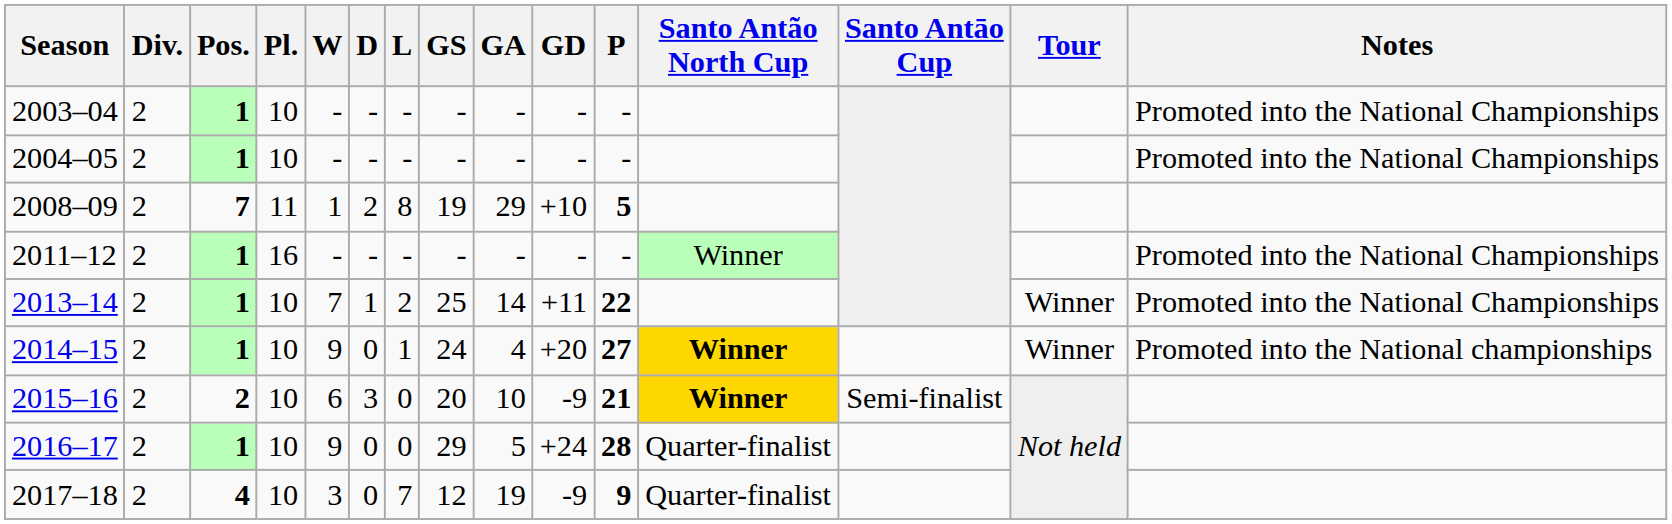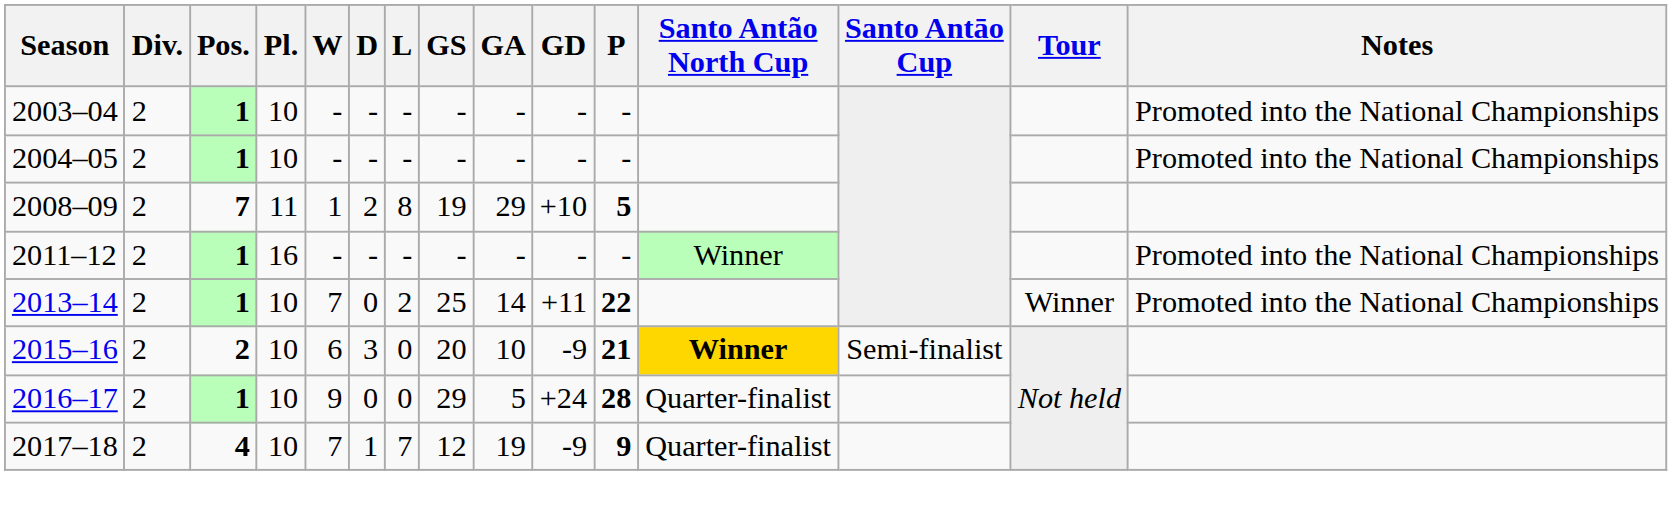2013–14 | D: 1 -> 0
- row: 2014–15 | 2 | 1 | 10 | 9 | 0 | 1 | 24 | 4 | +20 | 27 | Winner | Winner | Promoted into the National championships
2017–18 | W: 3 -> 7
2017–18 | D: 0 -> 1
